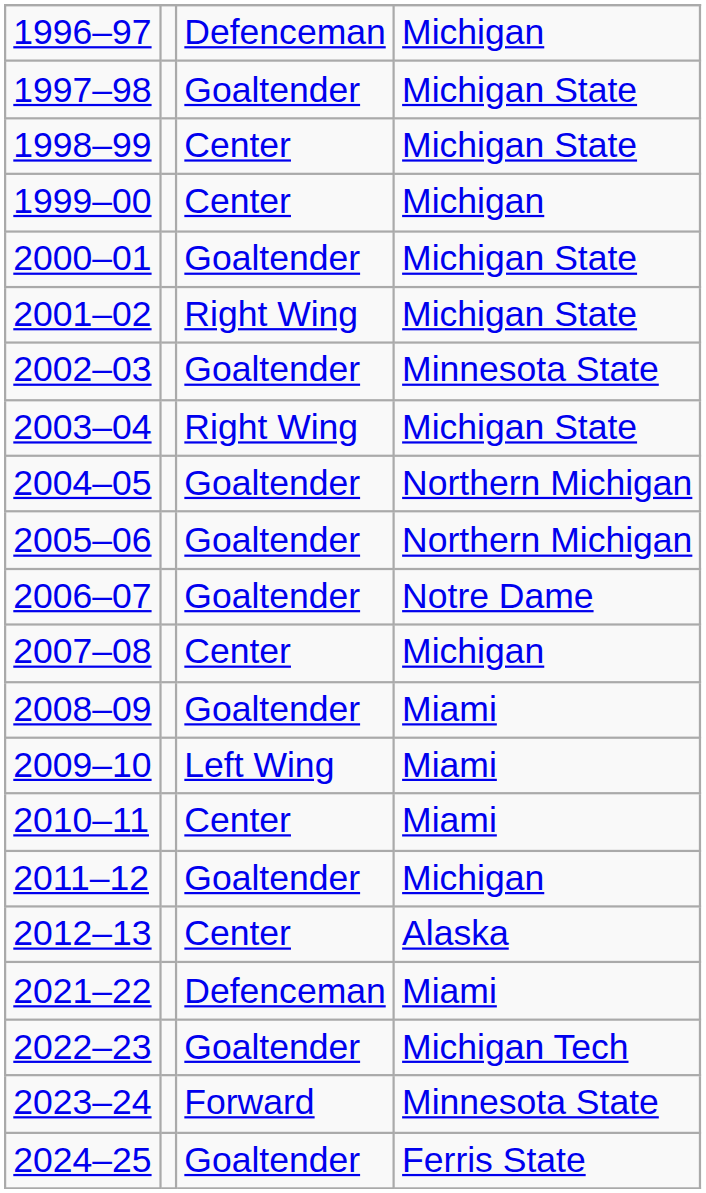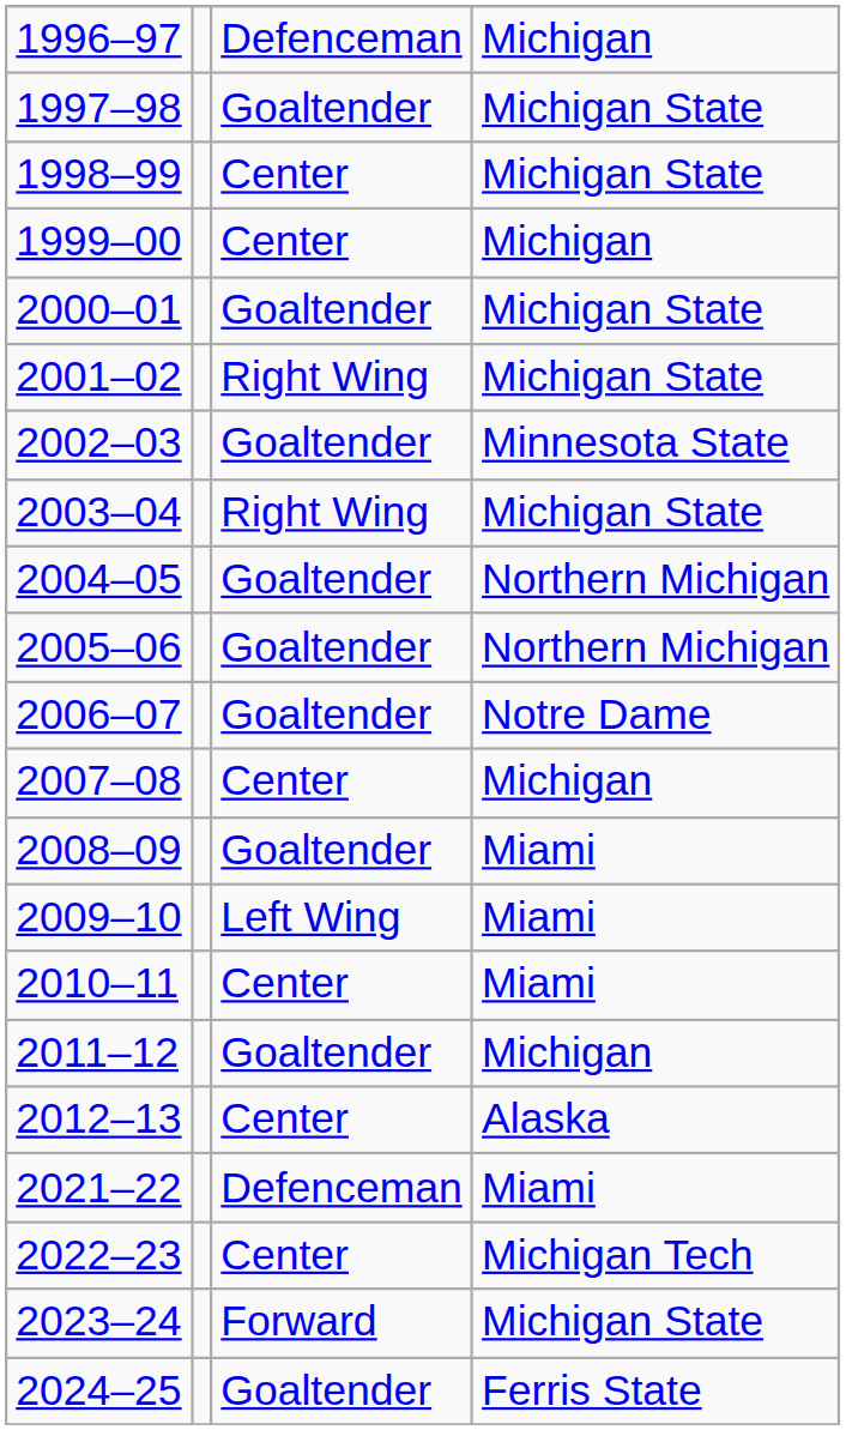2022–23 | column 3: Goaltender -> Center
2023–24 | column 4: Minnesota State -> Michigan State
